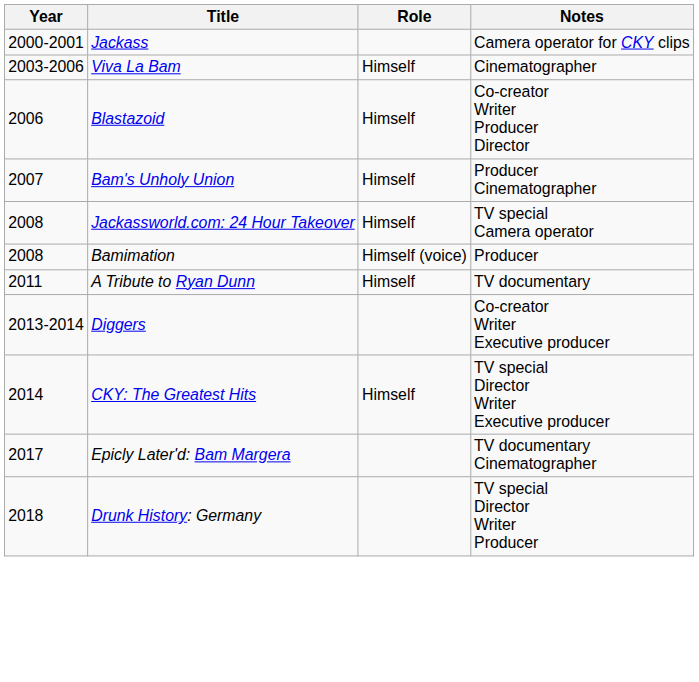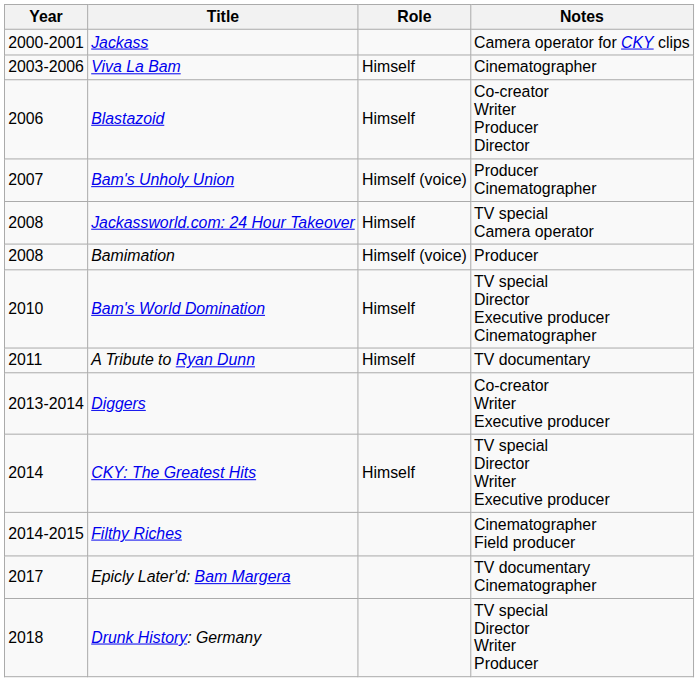Bam's Unholy Union | Role: Himself -> Himself (voice)
+ row: 2010 | Bam's World Domination | Himself | TV special Director Executive producer Cinematographer
+ row: 2014-2015 | Filthy Riches | Cinematographer Field producer
